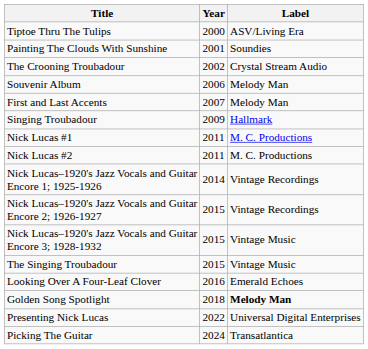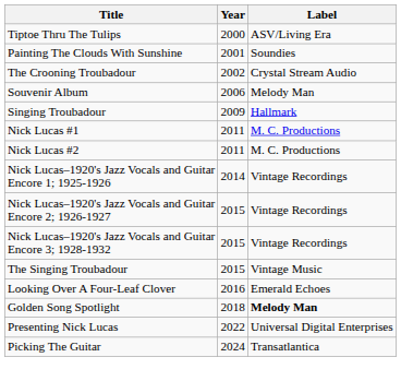- row: First and Last Accents | 2007 | Melody Man
Nick Lucas–1920's Jazz Vocals and Guitar Encore 3; 1928-1932 | Label: Vintage Music -> Vintage Recordings
